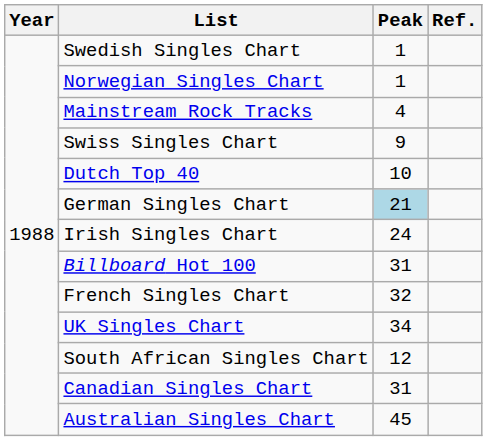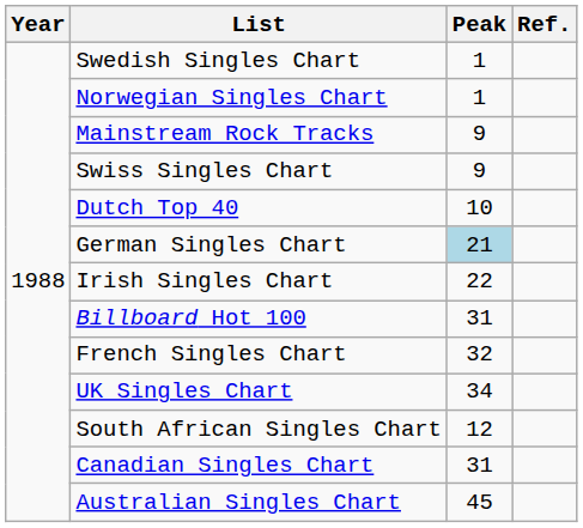Mainstream Rock Tracks | Peak: 4 -> 9
Irish Singles Chart | Peak: 24 -> 22
